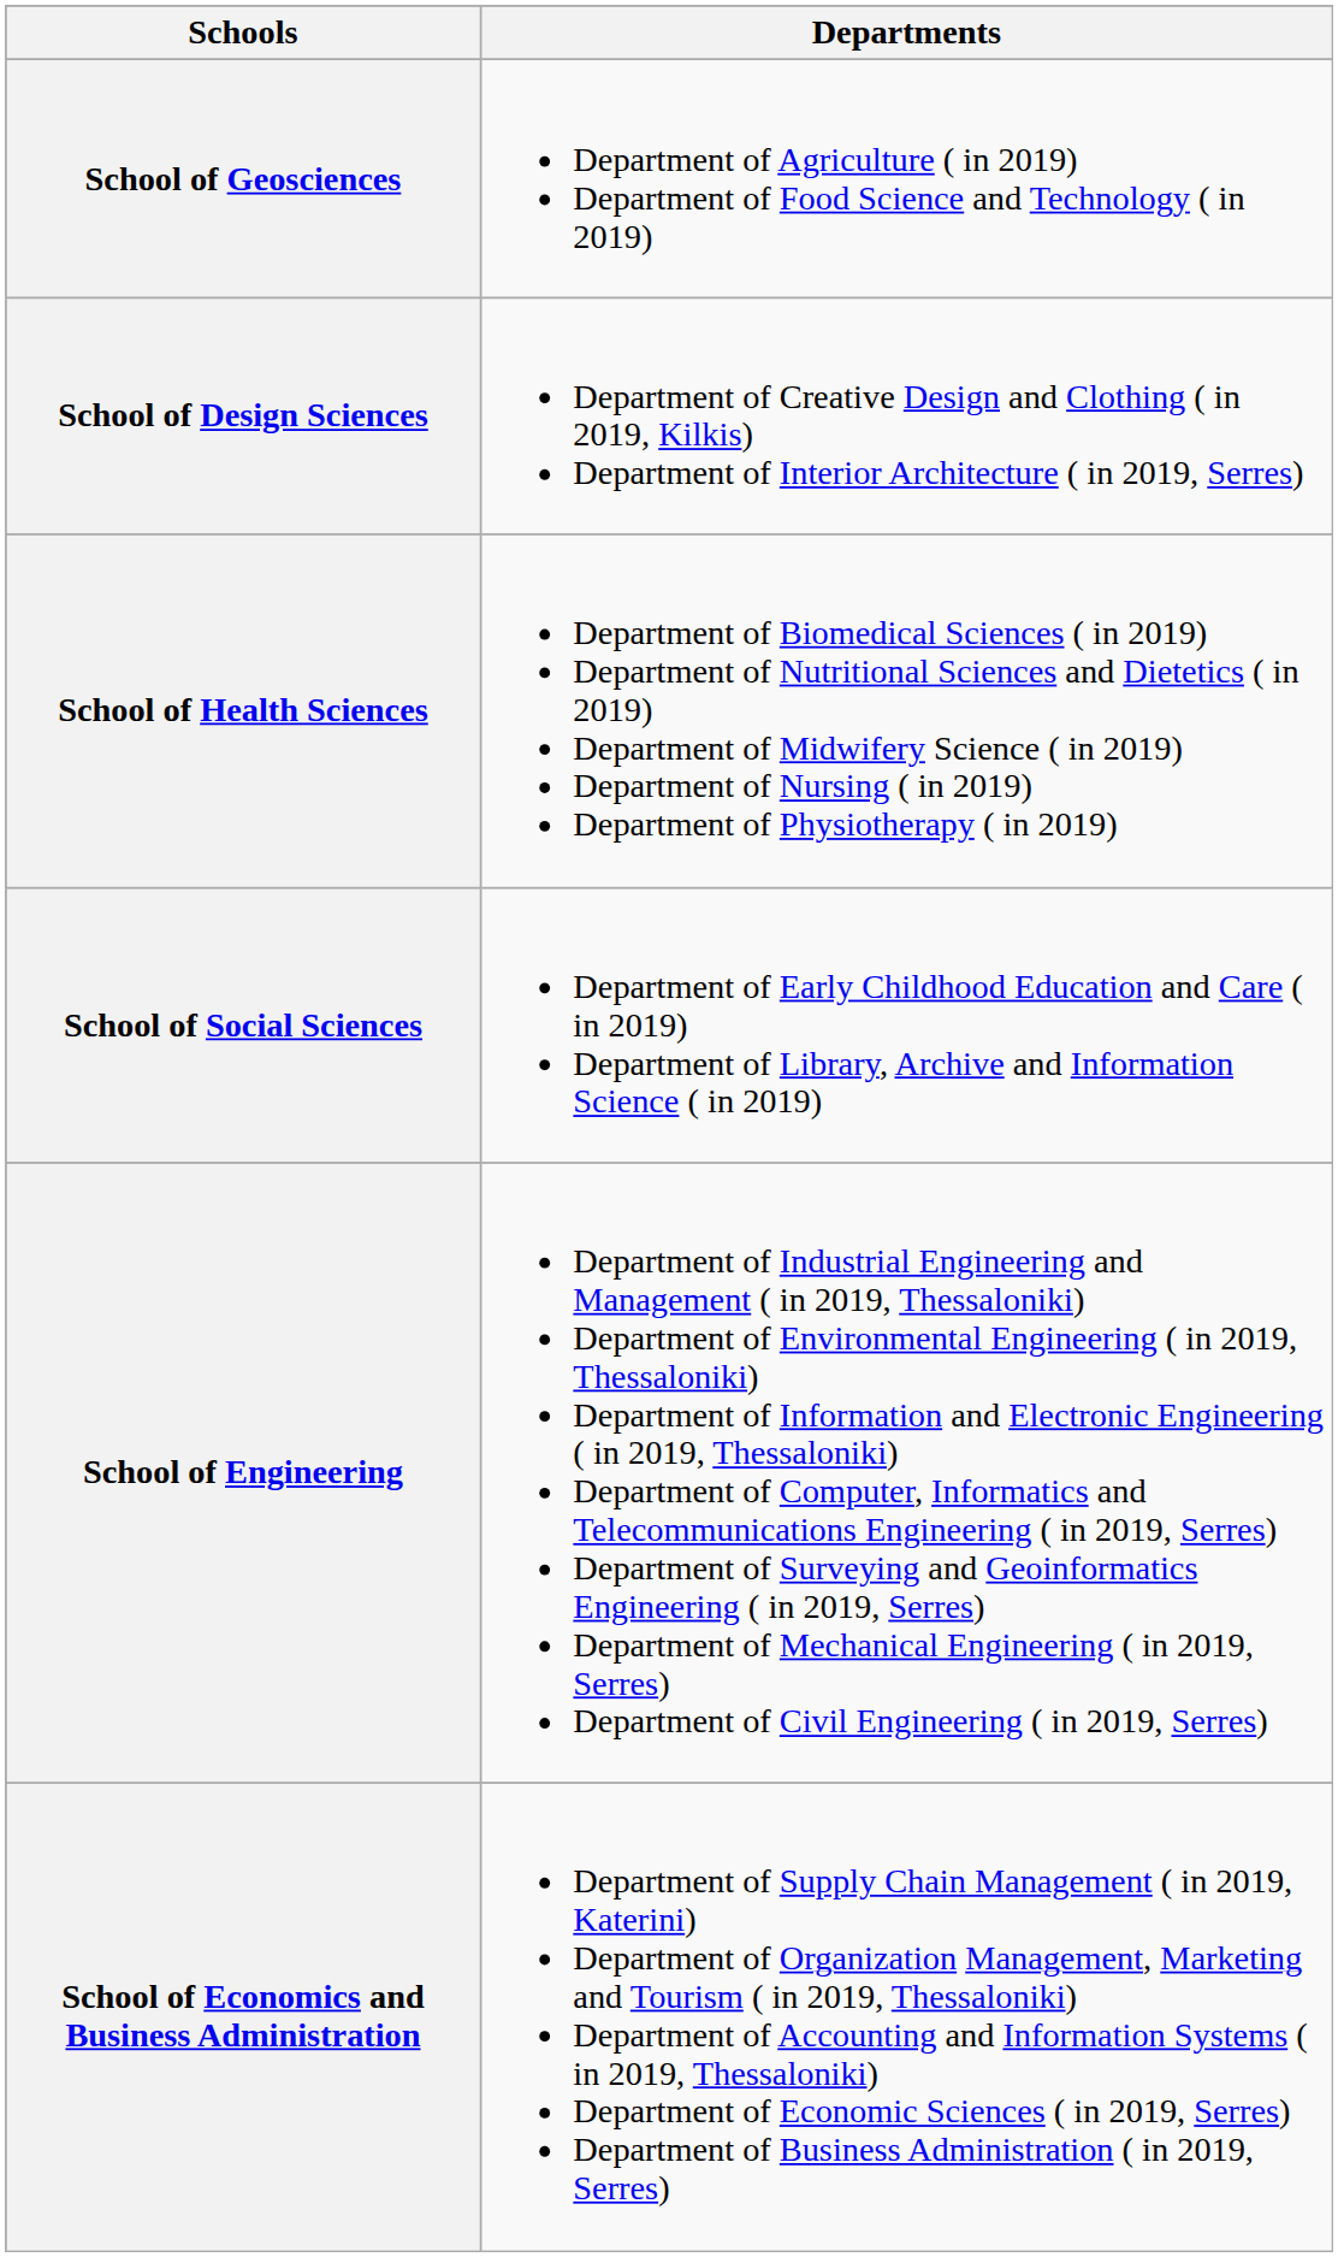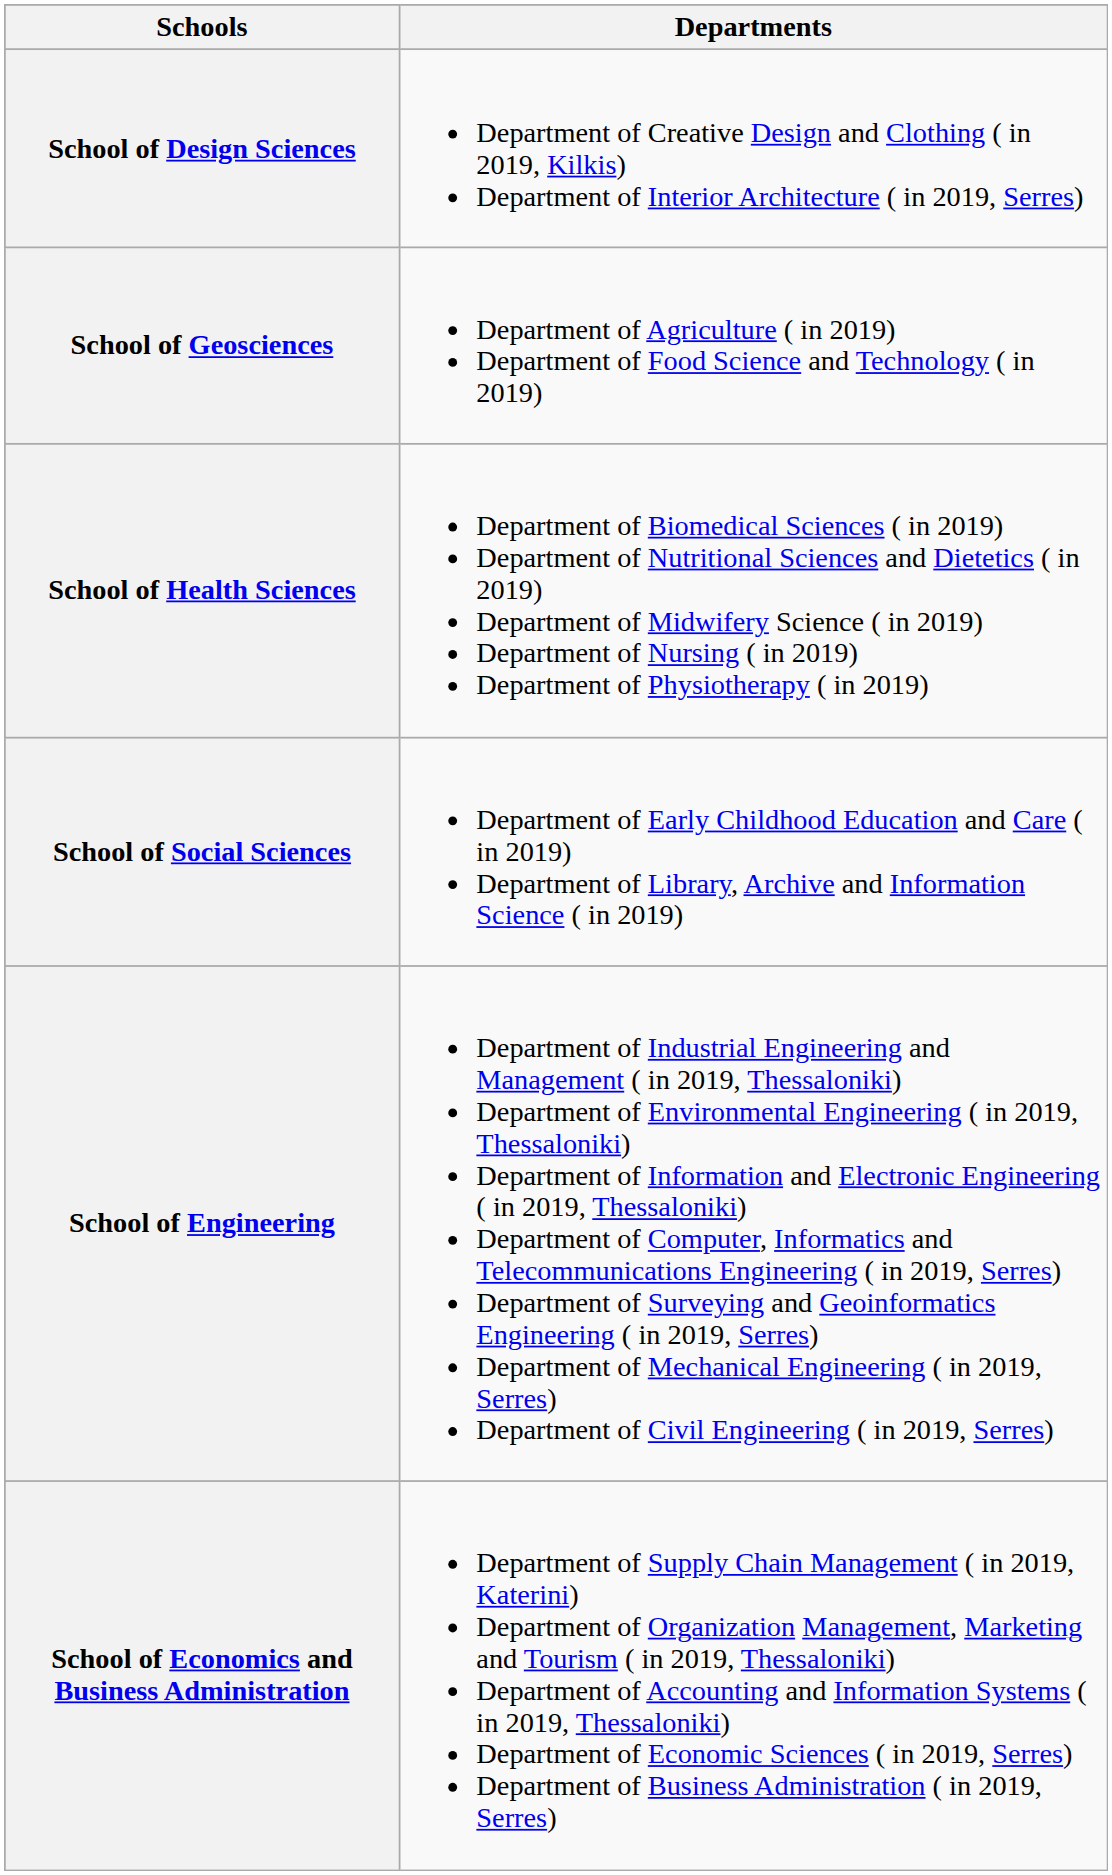rows swapped: School of Geosciences <-> School of Design Sciences
